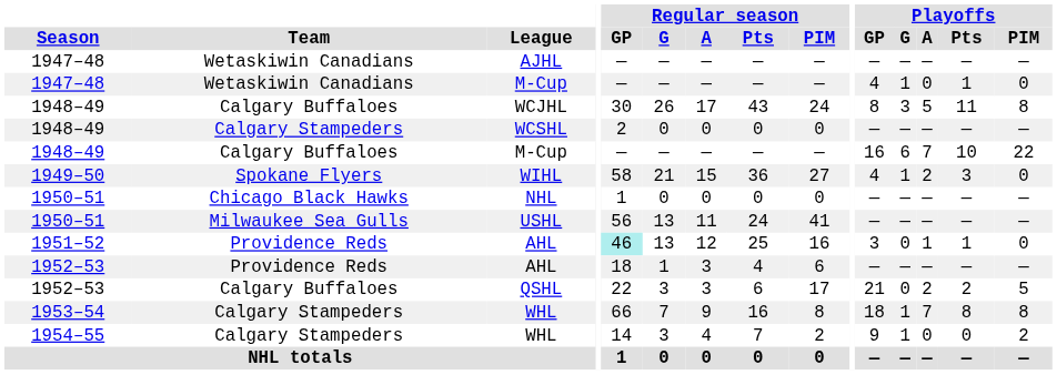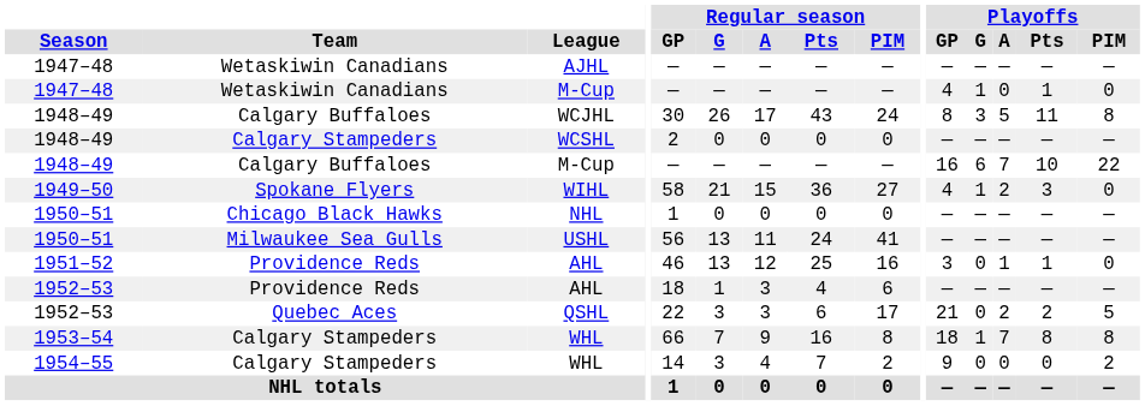1951–52 / AHL | Regular season / GP: paleturquoise background -> no background
QSHL | Team: Calgary Buffaloes -> Quebec Aces
1954–55 / WHL | Playoffs / G: 1 -> 0
